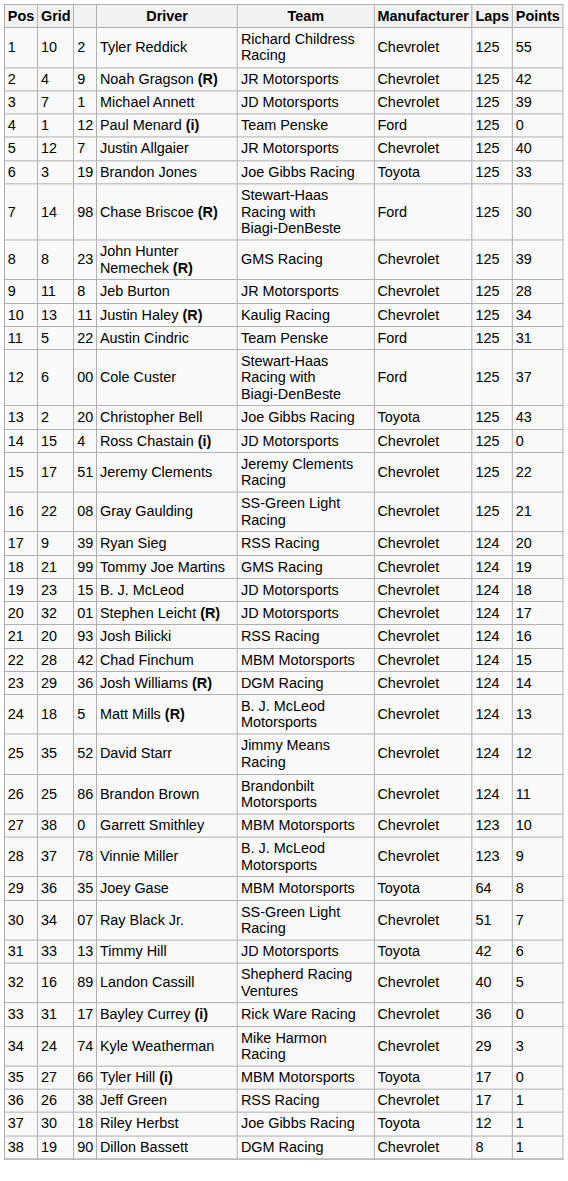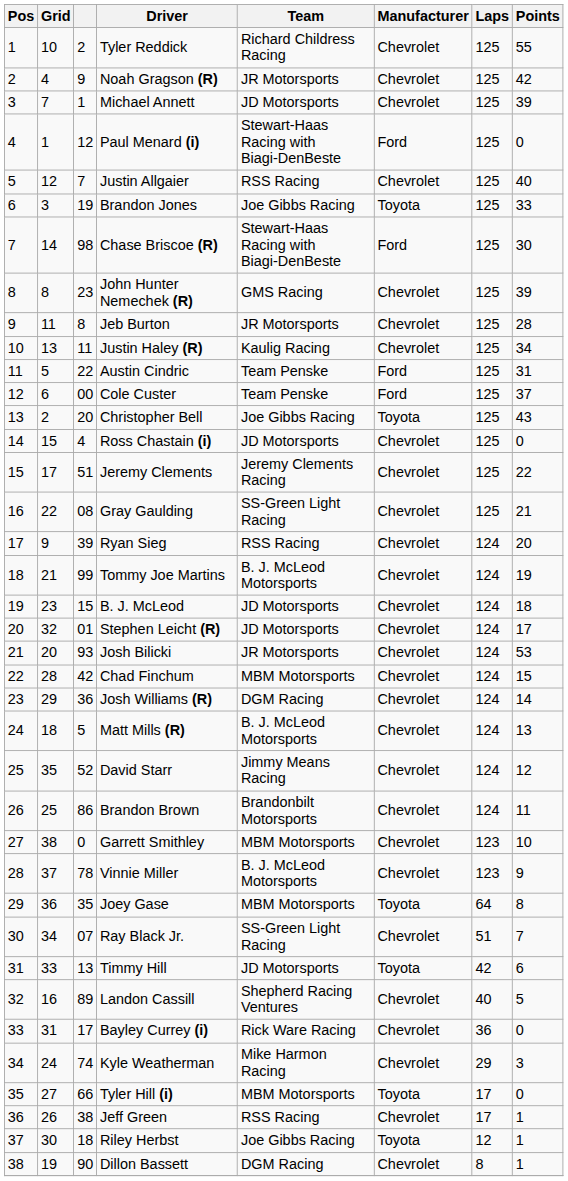Paul Menard (i) | Team: Team Penske -> Stewart-Haas Racing with Biagi-DenBeste
Justin Allgaier | Team: JR Motorsports -> RSS Racing
Cole Custer | Team: Stewart-Haas Racing with Biagi-DenBeste -> Team Penske
Tommy Joe Martins | Team: GMS Racing -> B. J. McLeod Motorsports
Josh Bilicki | Team: RSS Racing -> JR Motorsports
Josh Bilicki | Points: 16 -> 53
